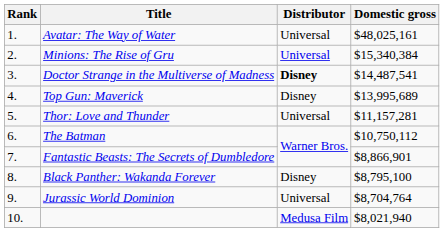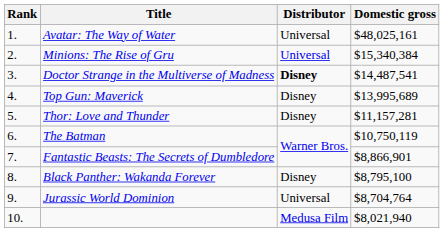Thor: Love and Thunder | Distributor: Universal -> Disney
The Batman | Domestic gross: $10,750,112 -> $10,750,119
